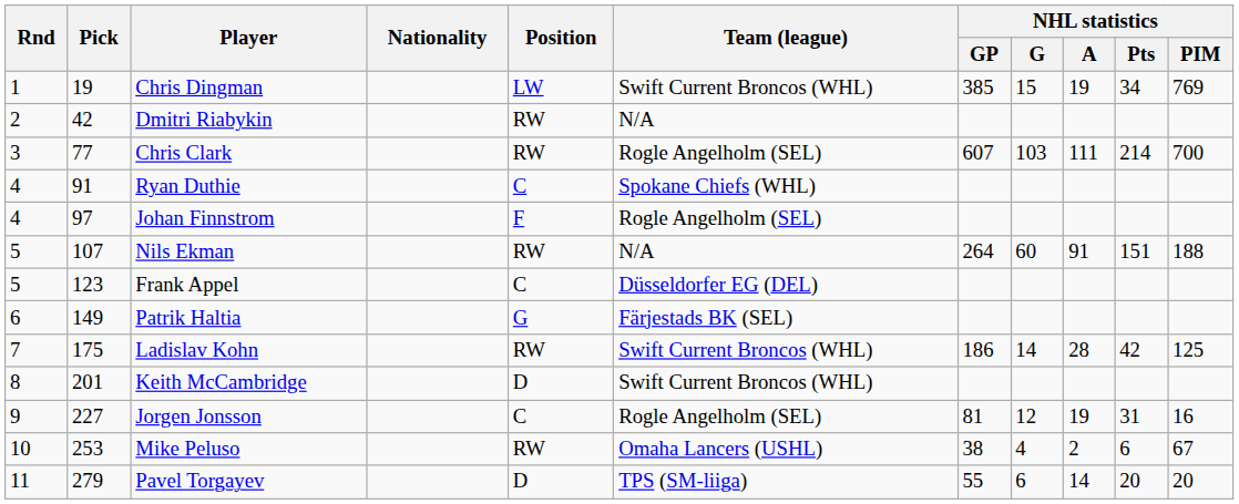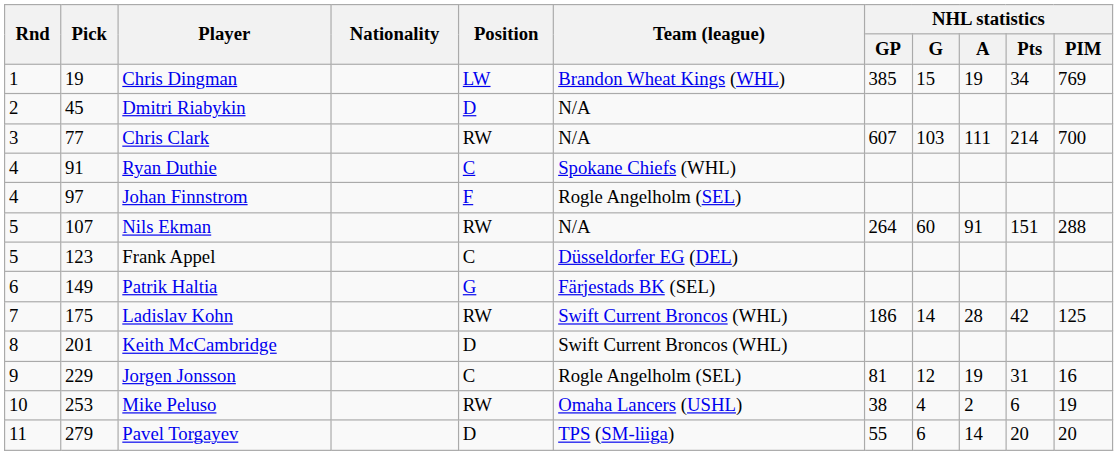Chris Dingman | Team (league): Swift Current Broncos (WHL) -> Brandon Wheat Kings (WHL)
Dmitri Riabykin | Pick: 42 -> 45
Dmitri Riabykin | Position: RW -> D
Chris Clark | Team (league): Rogle Angelholm (SEL) -> N/A
Nils Ekman | NHL statistics / PIM: 188 -> 288
Jorgen Jonsson | Pick: 227 -> 229
Mike Peluso | NHL statistics / PIM: 67 -> 19
